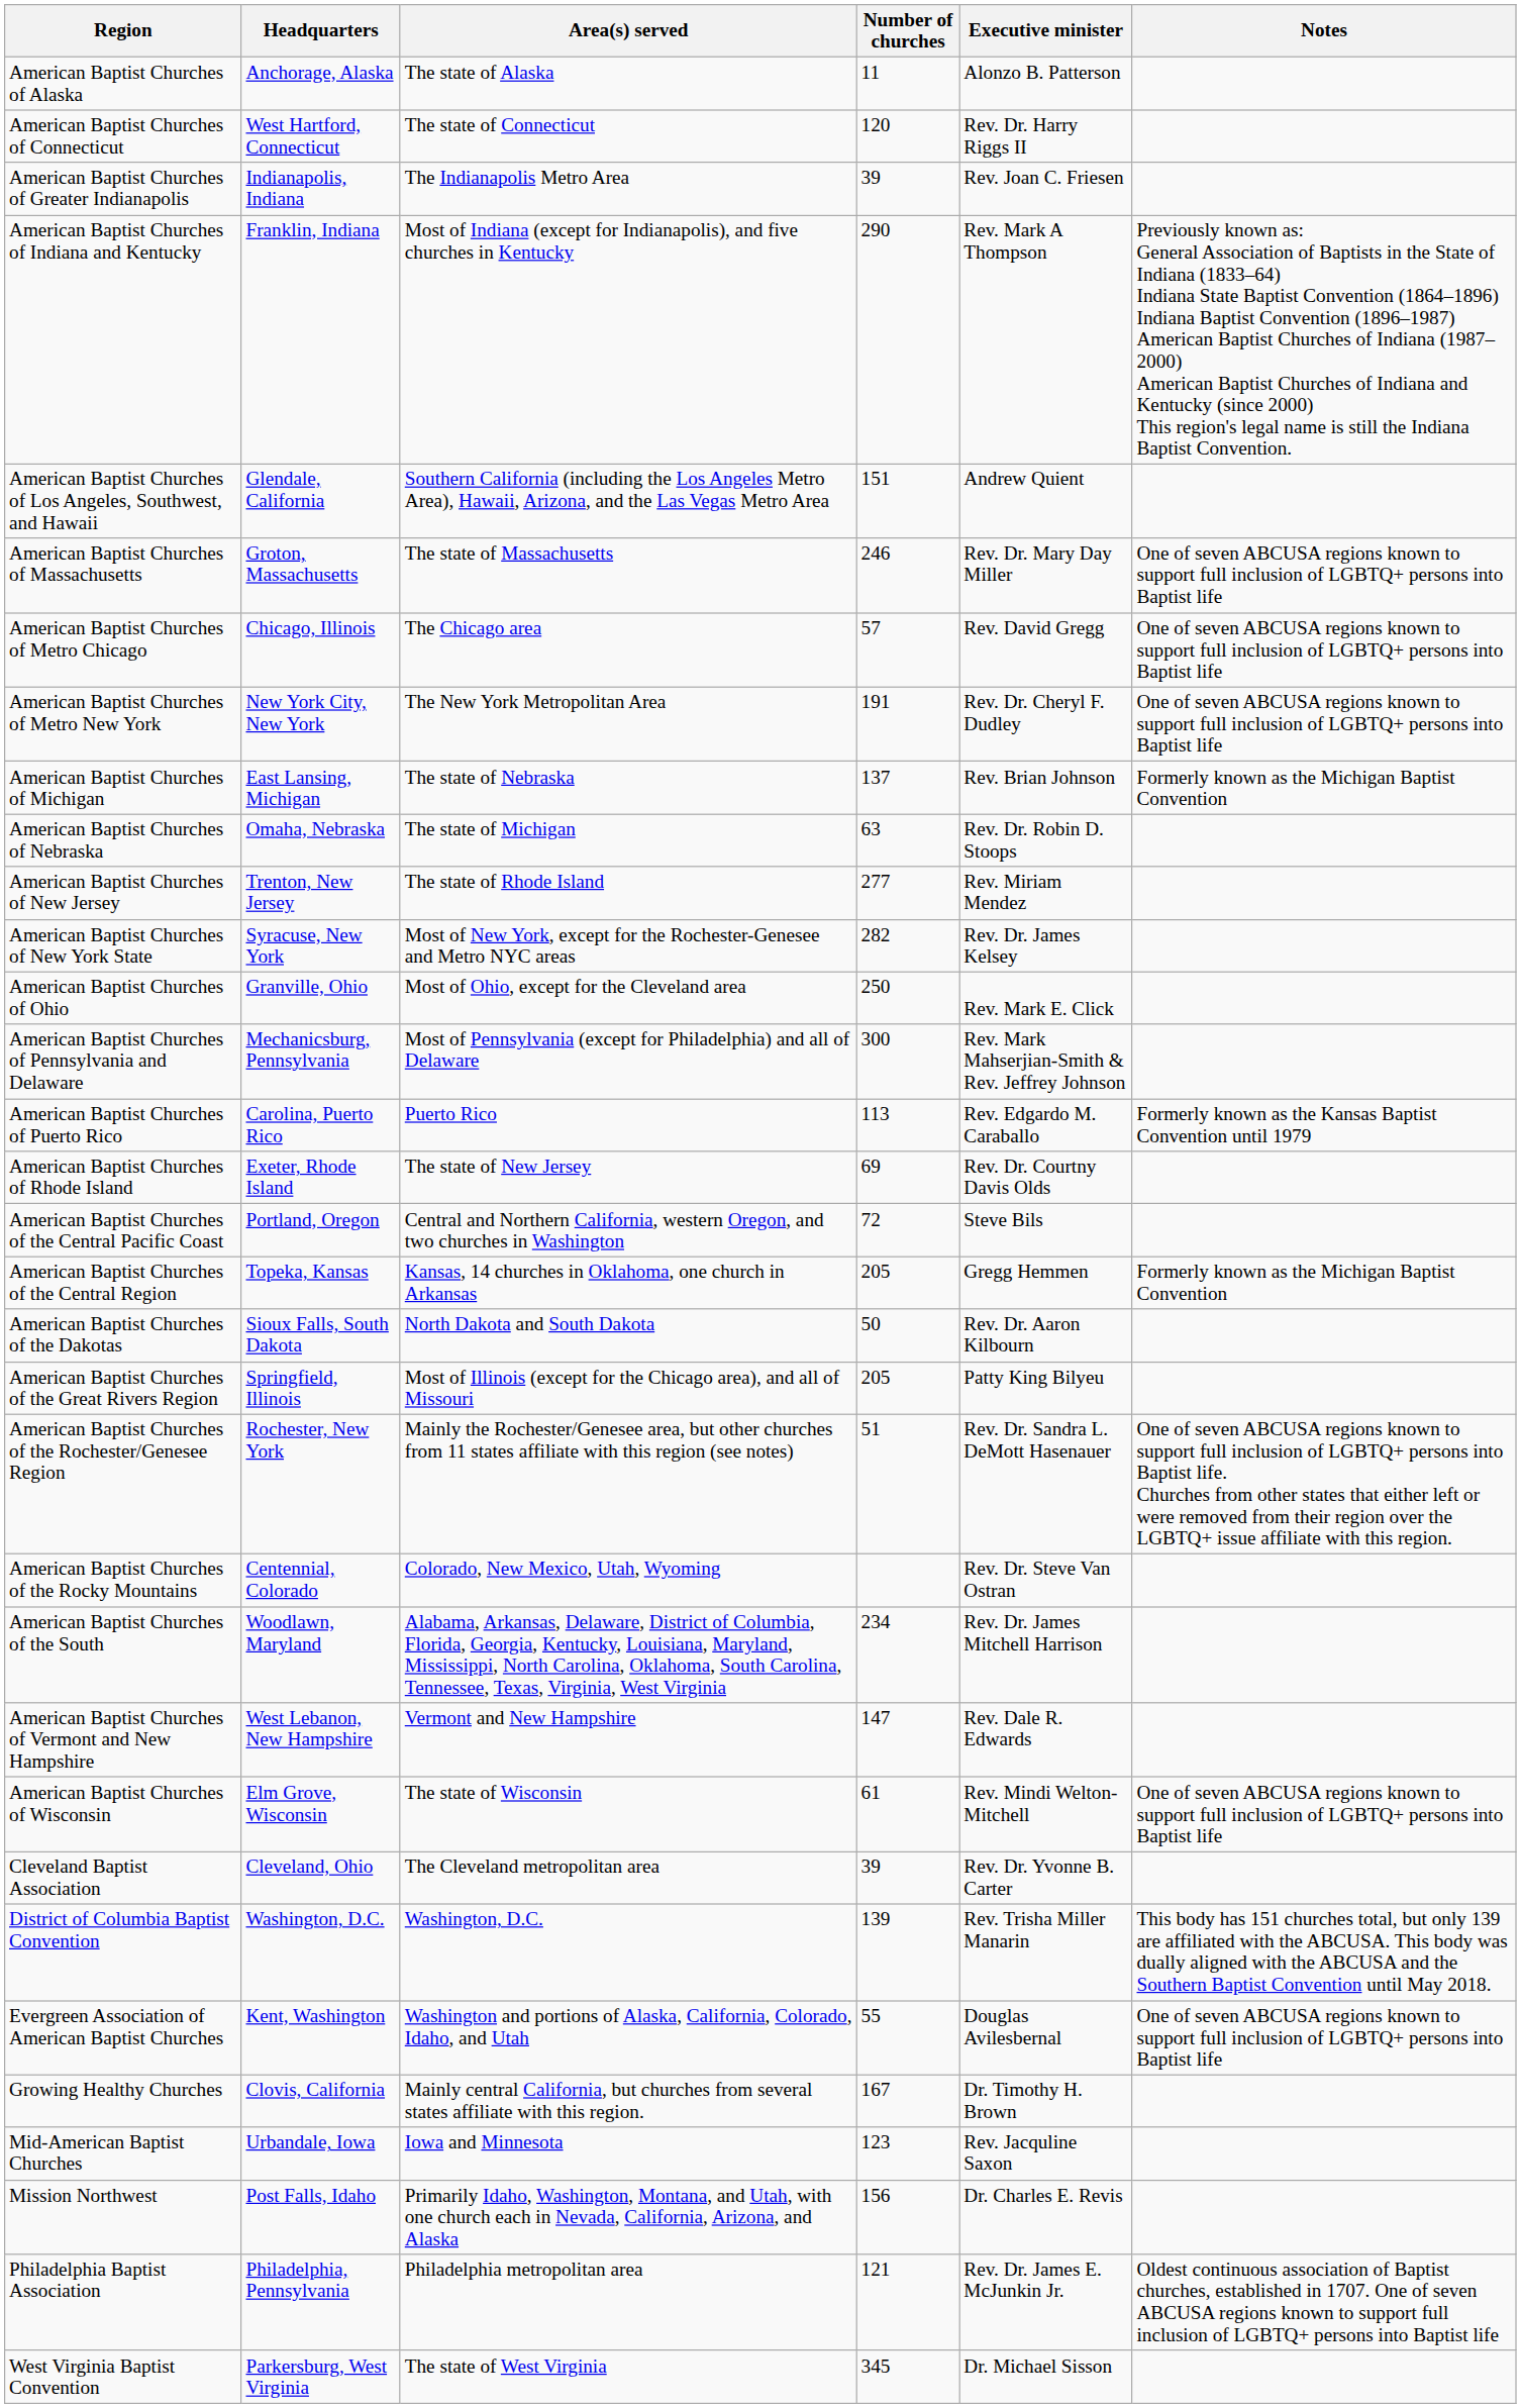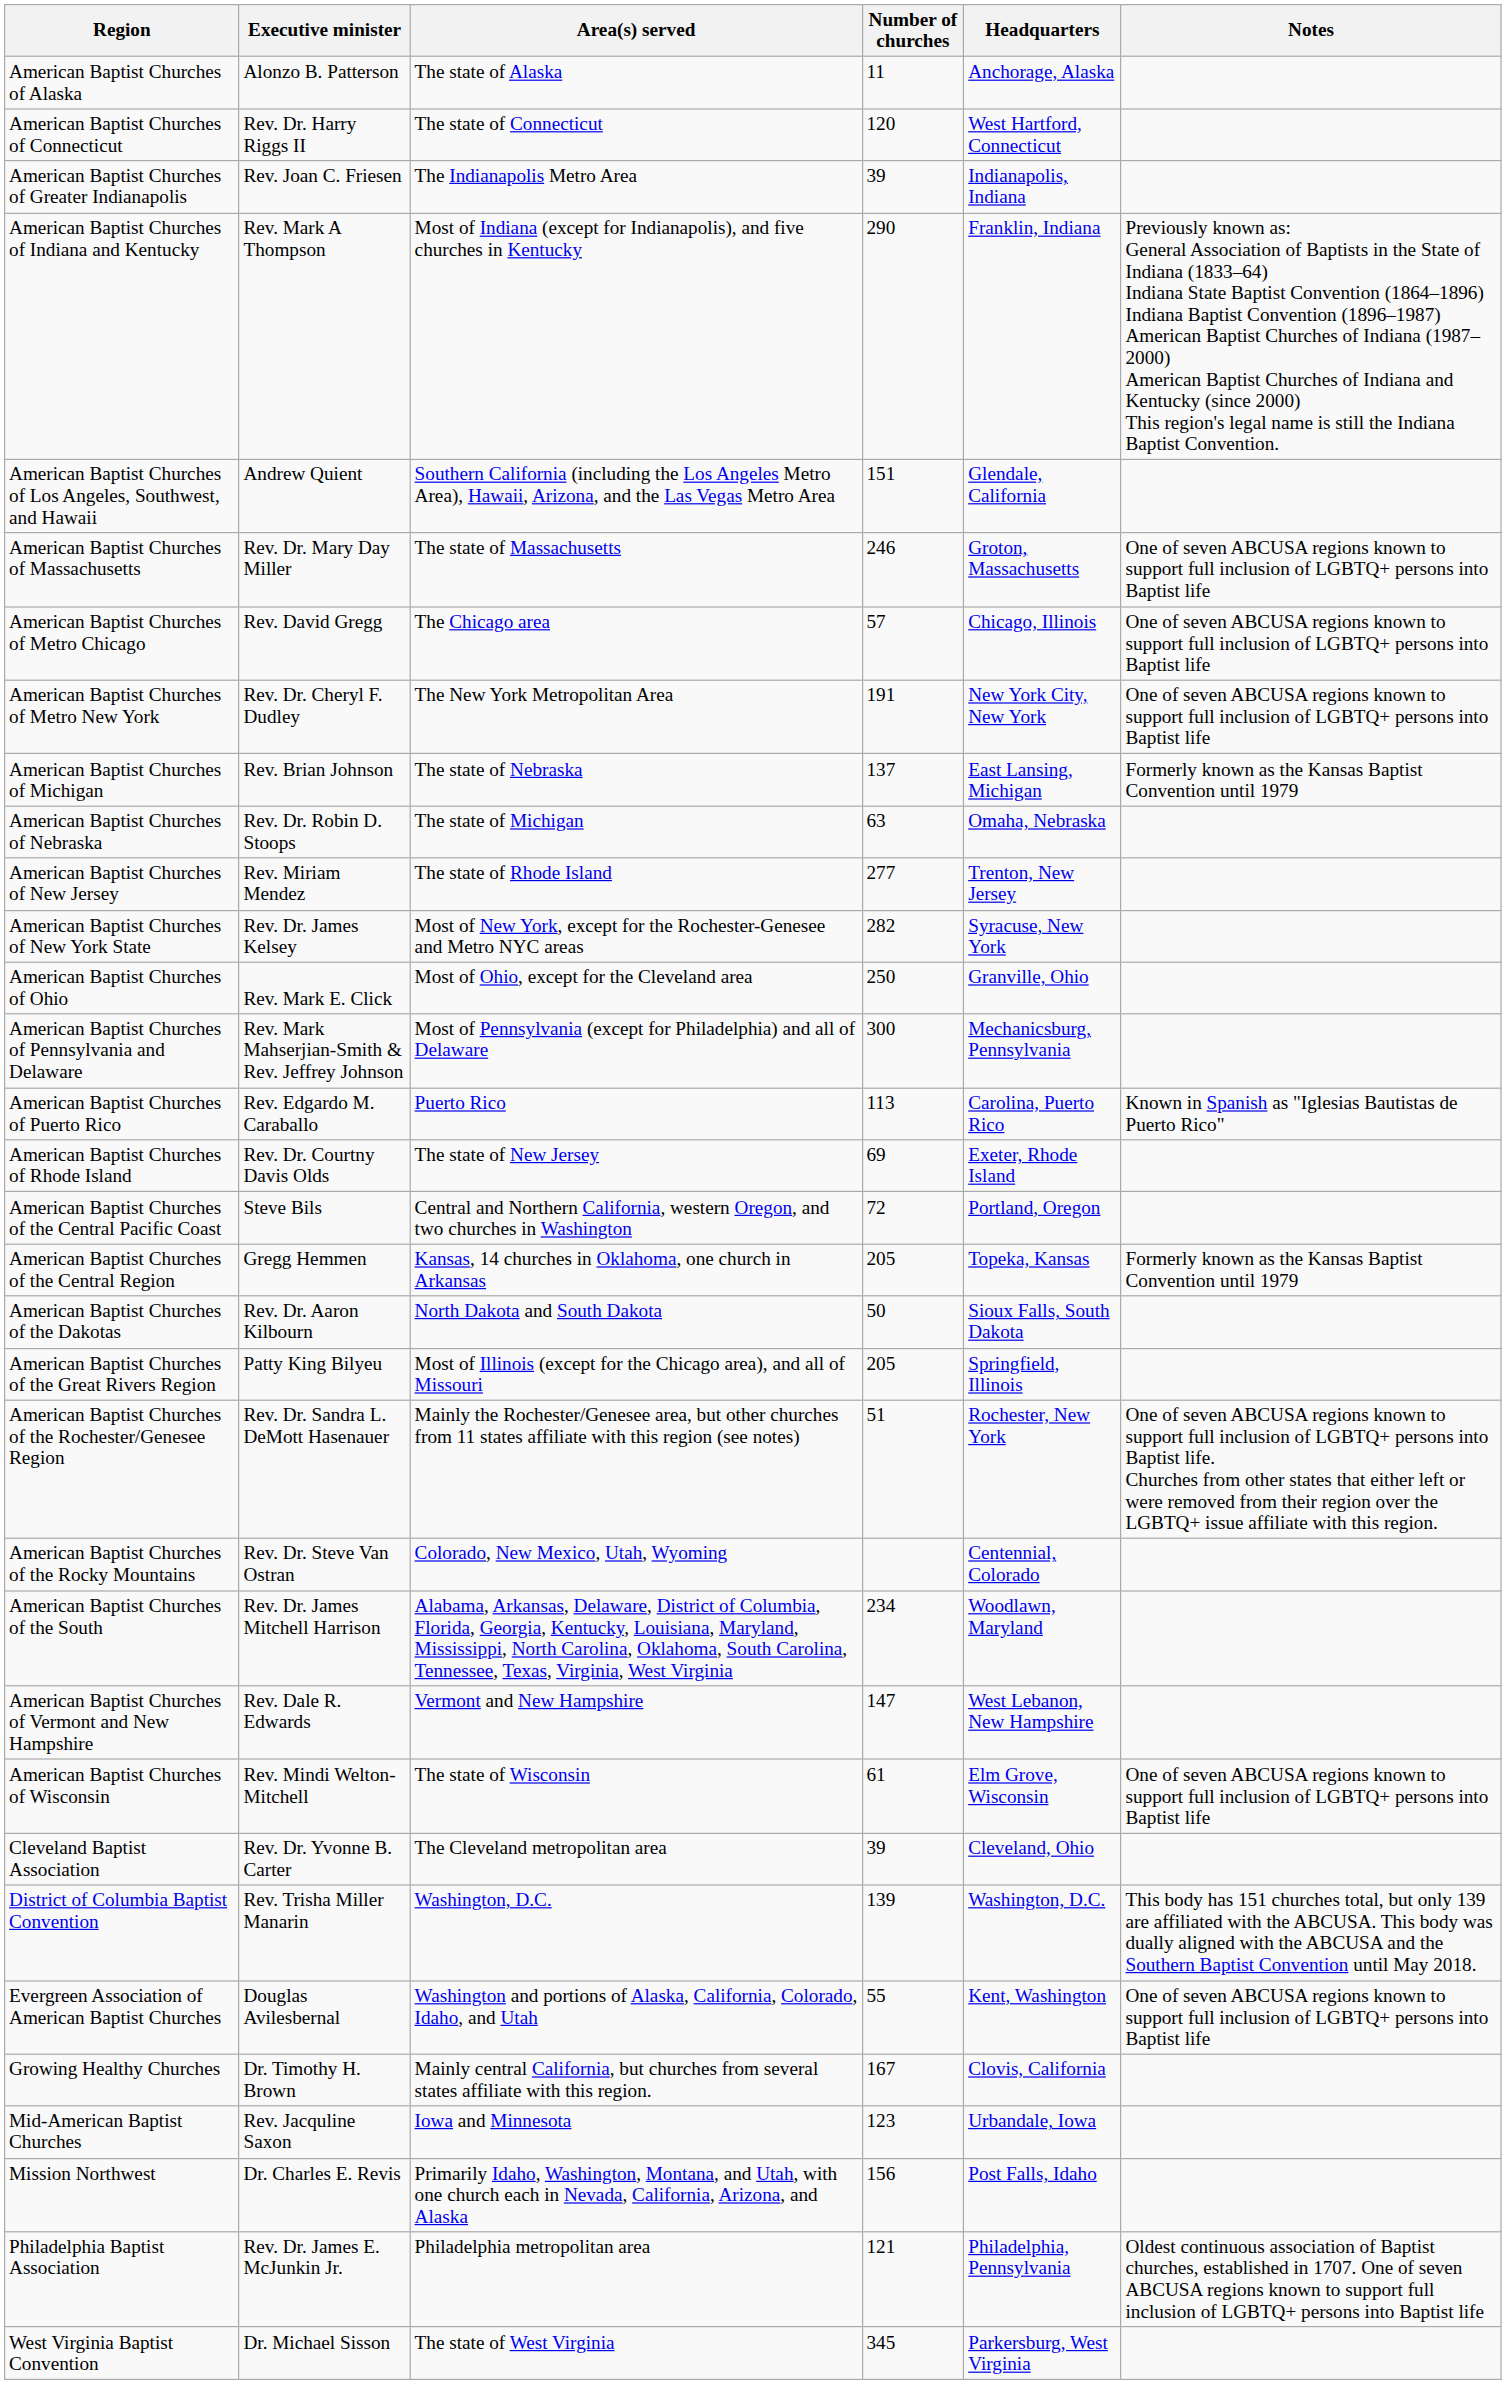columns swapped: Headquarters <-> Executive minister
American Baptist Churches of Michigan | Notes: Formerly known as the Michigan Baptist Convention -> Formerly known as the Kansas Baptist Convention until 1979
American Baptist Churches of Puerto Rico | Notes: Formerly known as the Kansas Baptist Convention until 1979 -> Known in Spanish as "Iglesias Bautistas de Puerto Rico"
American Baptist Churches of the Central Region | Notes: Formerly known as the Michigan Baptist Convention -> Formerly known as the Kansas Baptist Convention until 1979
